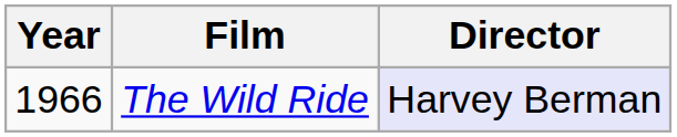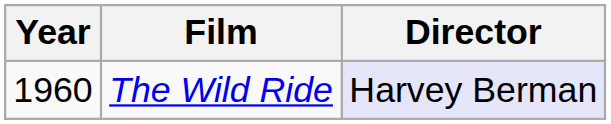The Wild Ride | Year: 1966 -> 1960
